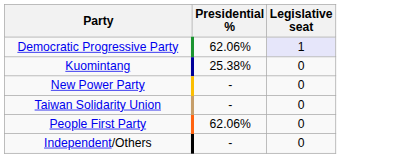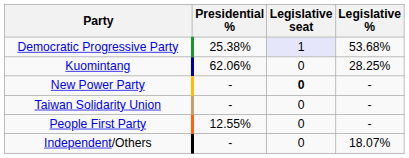+ column: Legislative % | 53.68% | 28.25% | - | - | - | 18.07%
Democratic Progressive Party | Presidential %: 62.06% -> 25.38%
Kuomintang | Presidential %: 25.38% -> 62.06%
New Power Party | Legislative seat: normal -> bold
People First Party | Presidential %: 62.06% -> 12.55%
